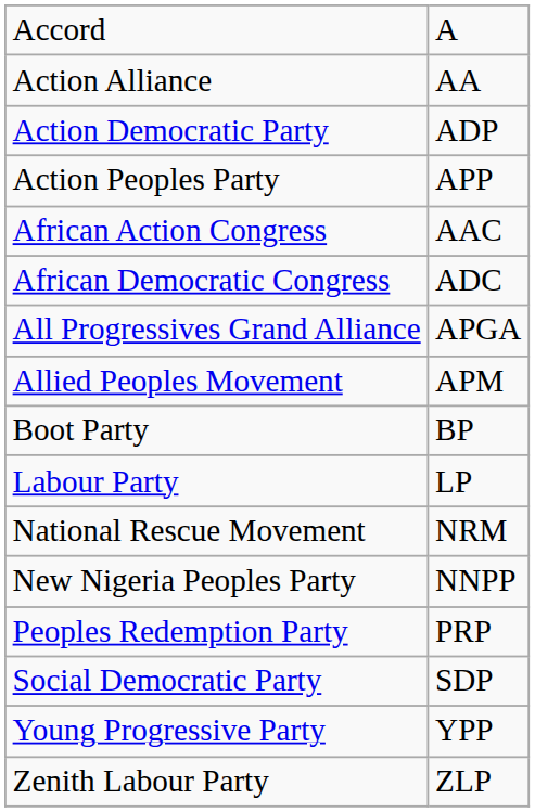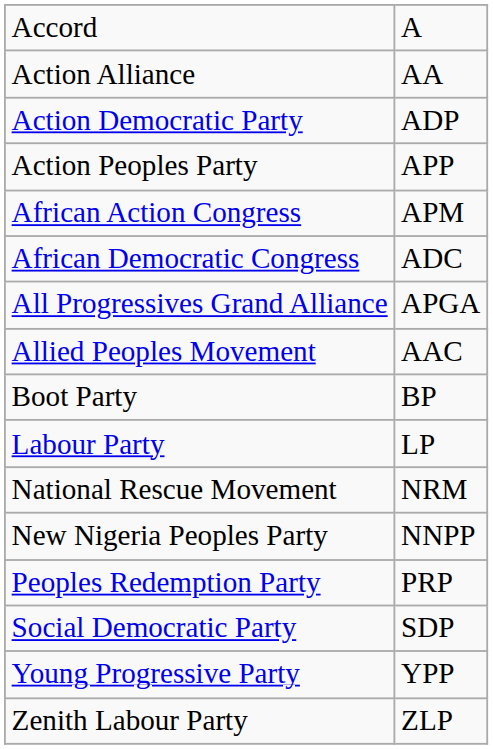African Action Congress | column 2: AAC -> APM
Allied Peoples Movement | column 2: APM -> AAC
